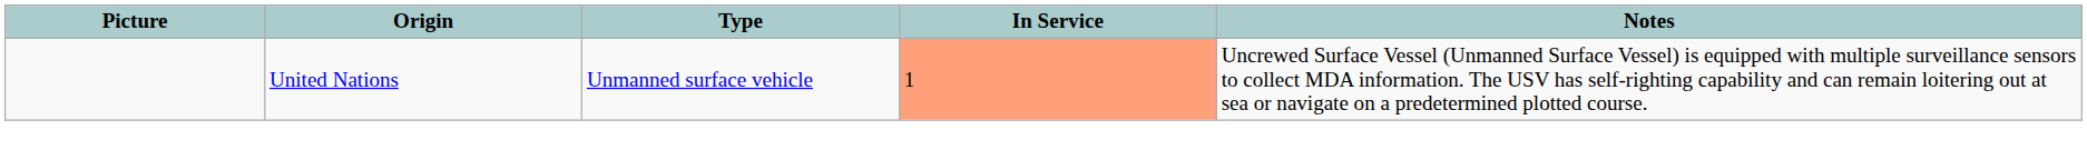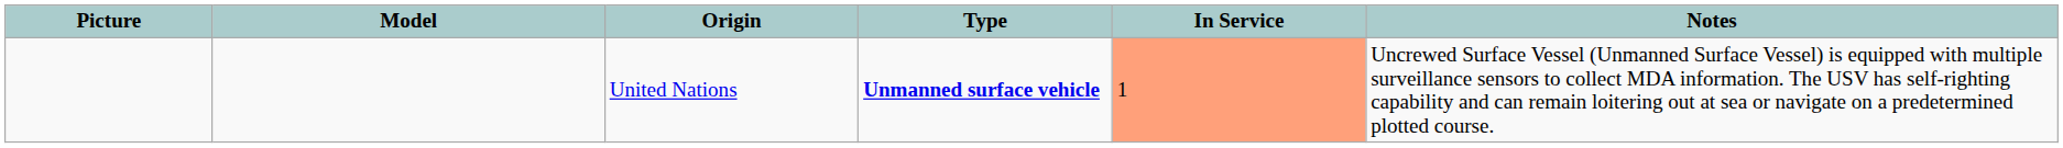+ column: Model
United Nations | Type: normal -> bold
